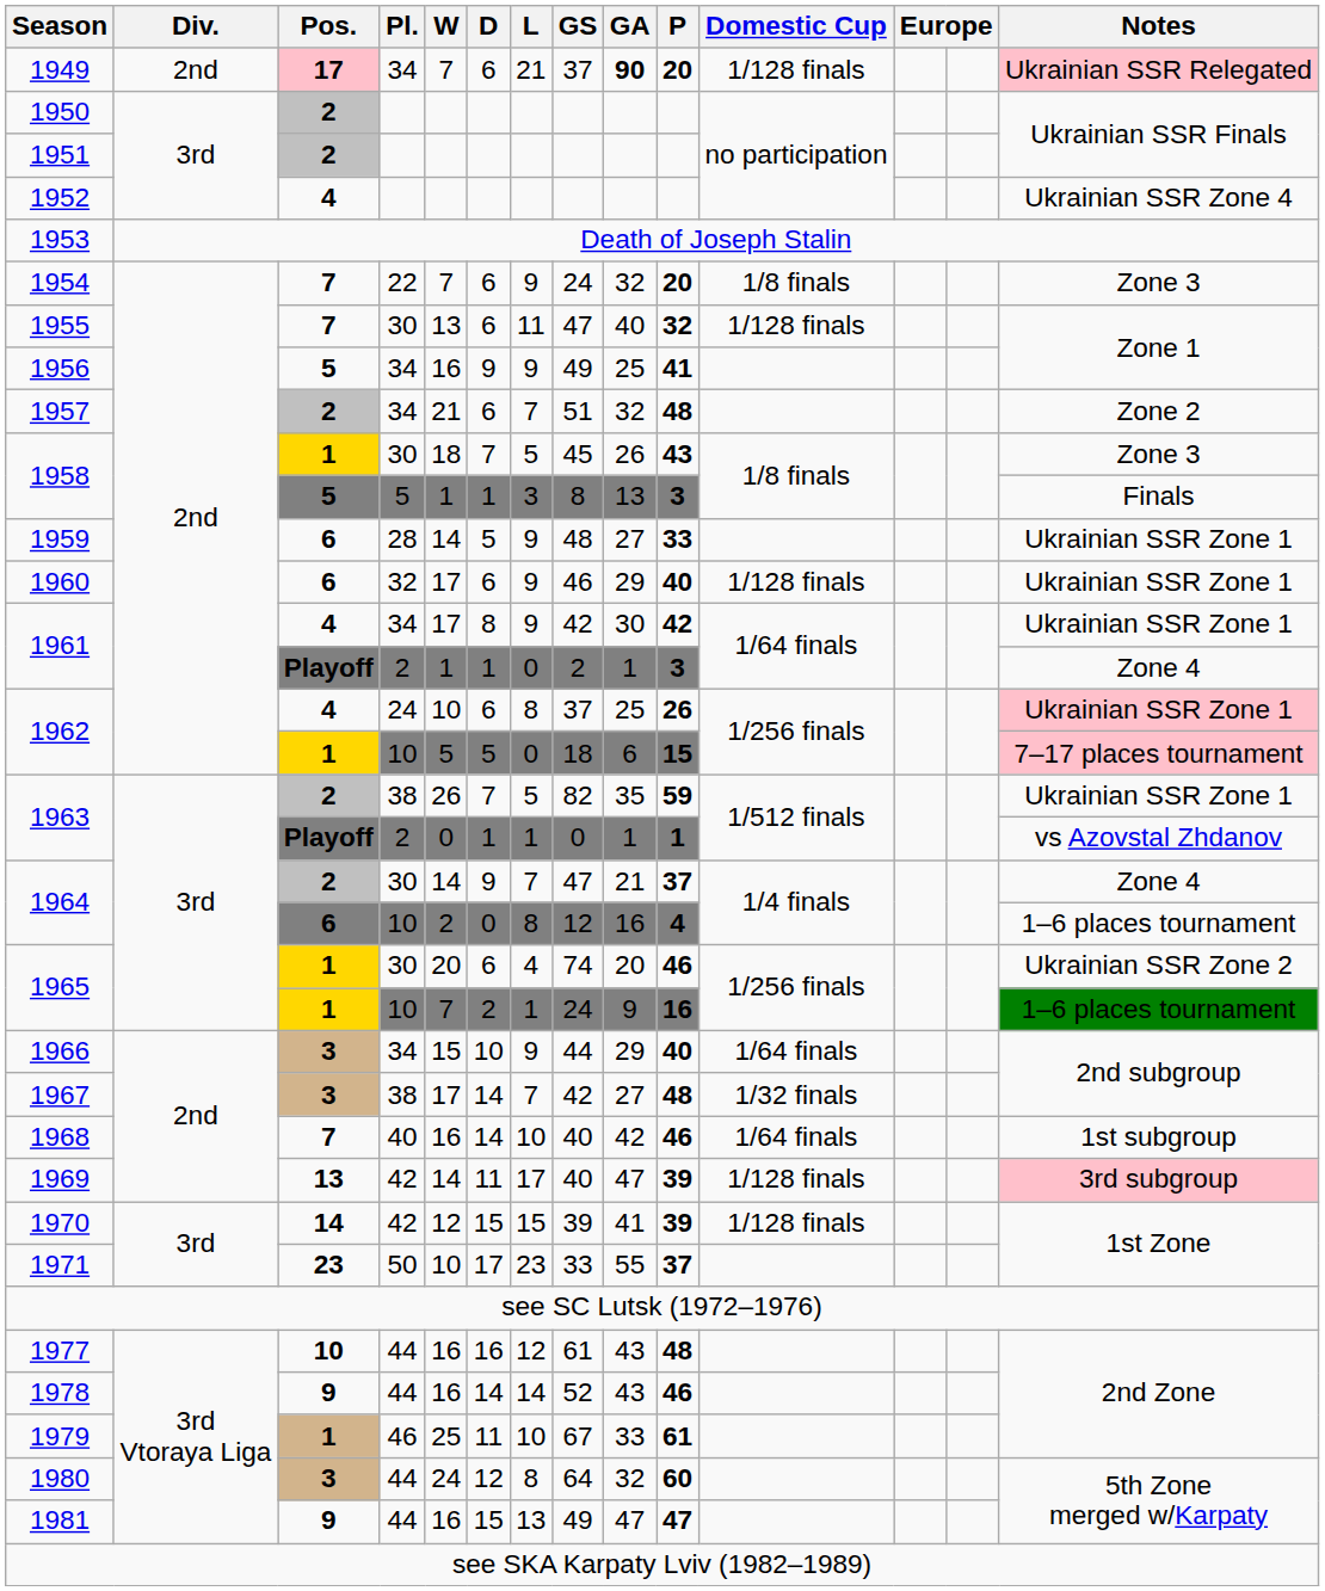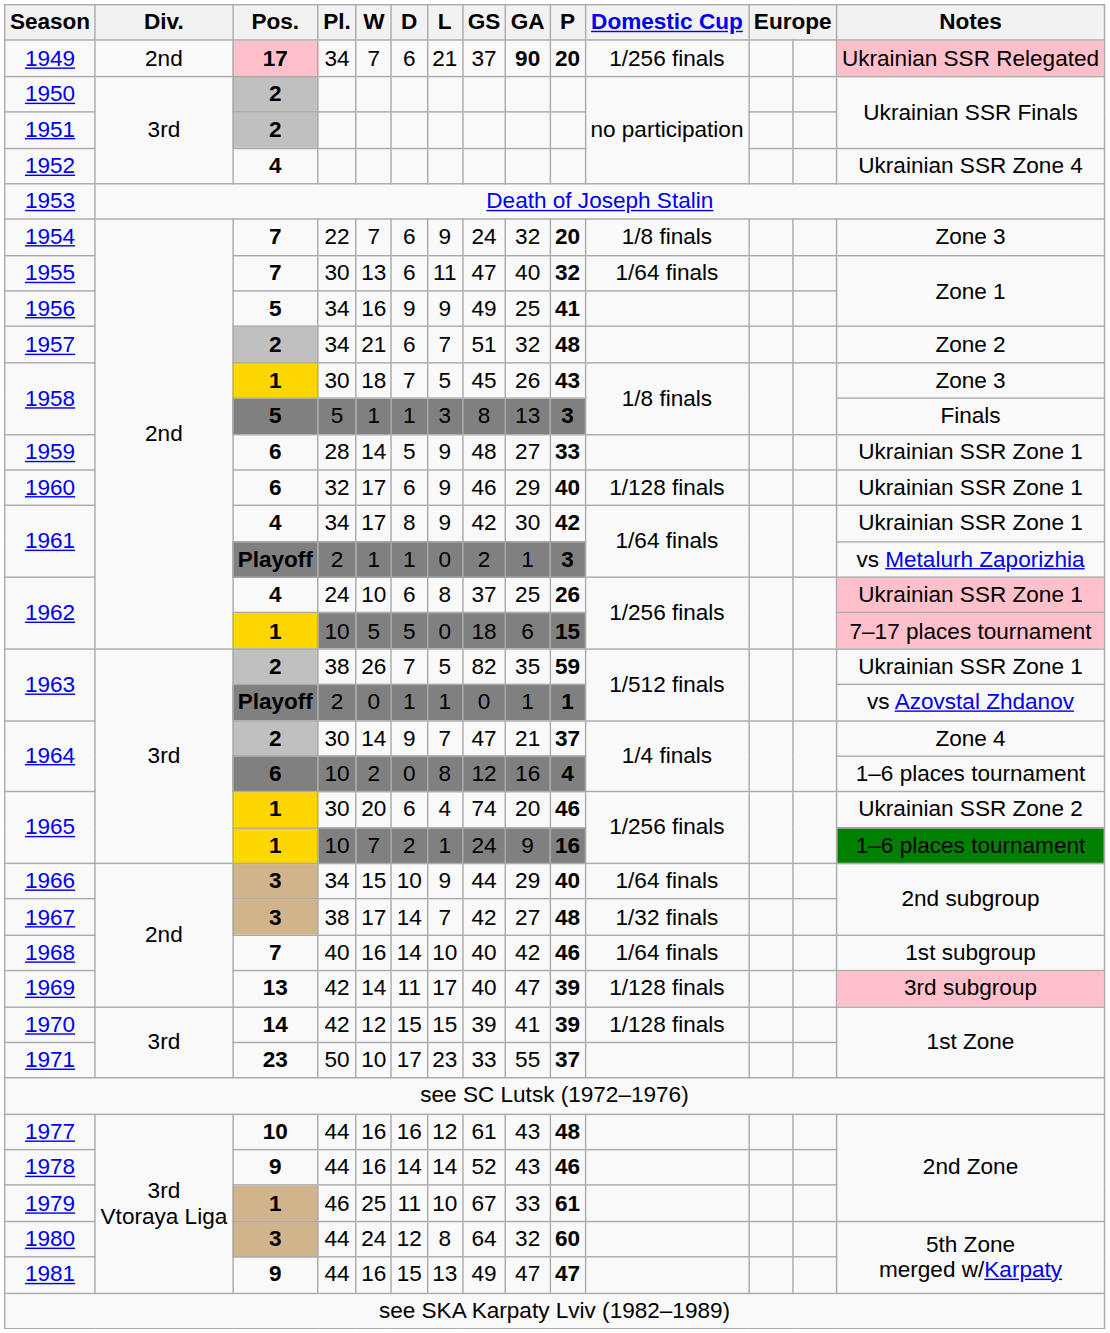1949 | Domestic Cup: 1/128 finals -> 1/256 finals
1955 | Domestic Cup: 1/128 finals -> 1/64 finals
1961 / 2 | Notes: Zone 4 -> vs Metalurh Zaporizhia
